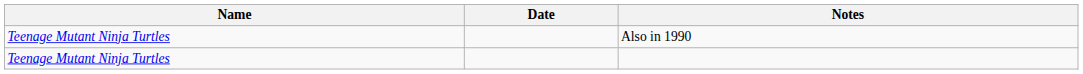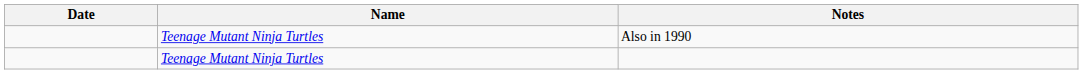columns swapped: Name <-> Date
